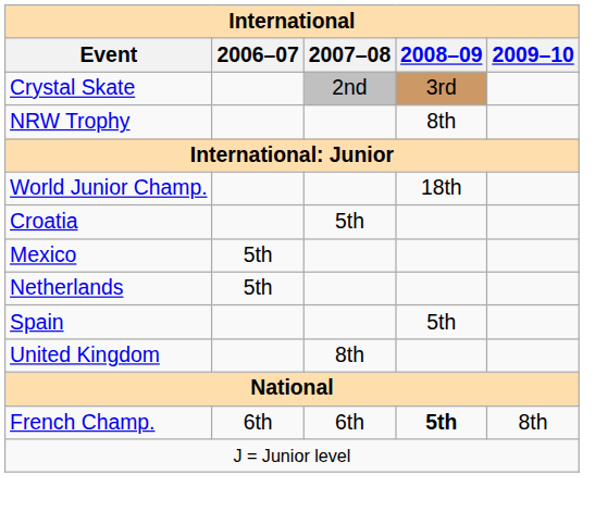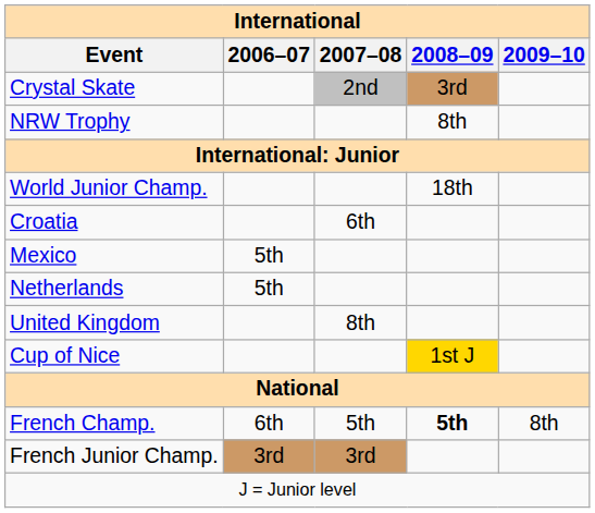Croatia | 2007–08: 5th -> 6th
- row: Spain | 5th
+ row: Cup of Nice | 1st J
French Champ. | 2007–08: 6th -> 5th
+ row: French Junior Champ. | 3rd | 3rd
